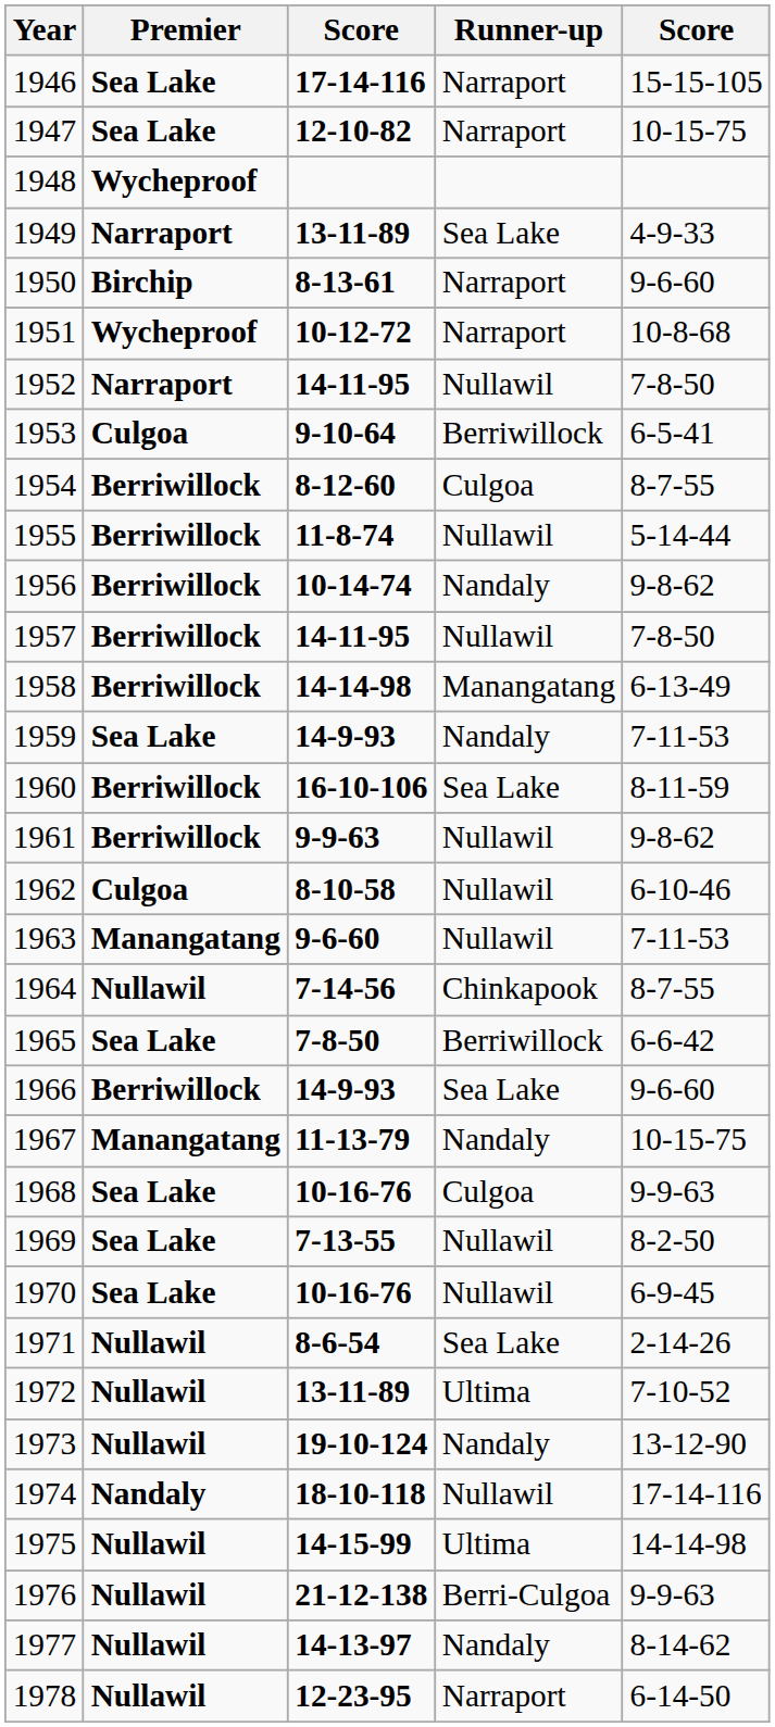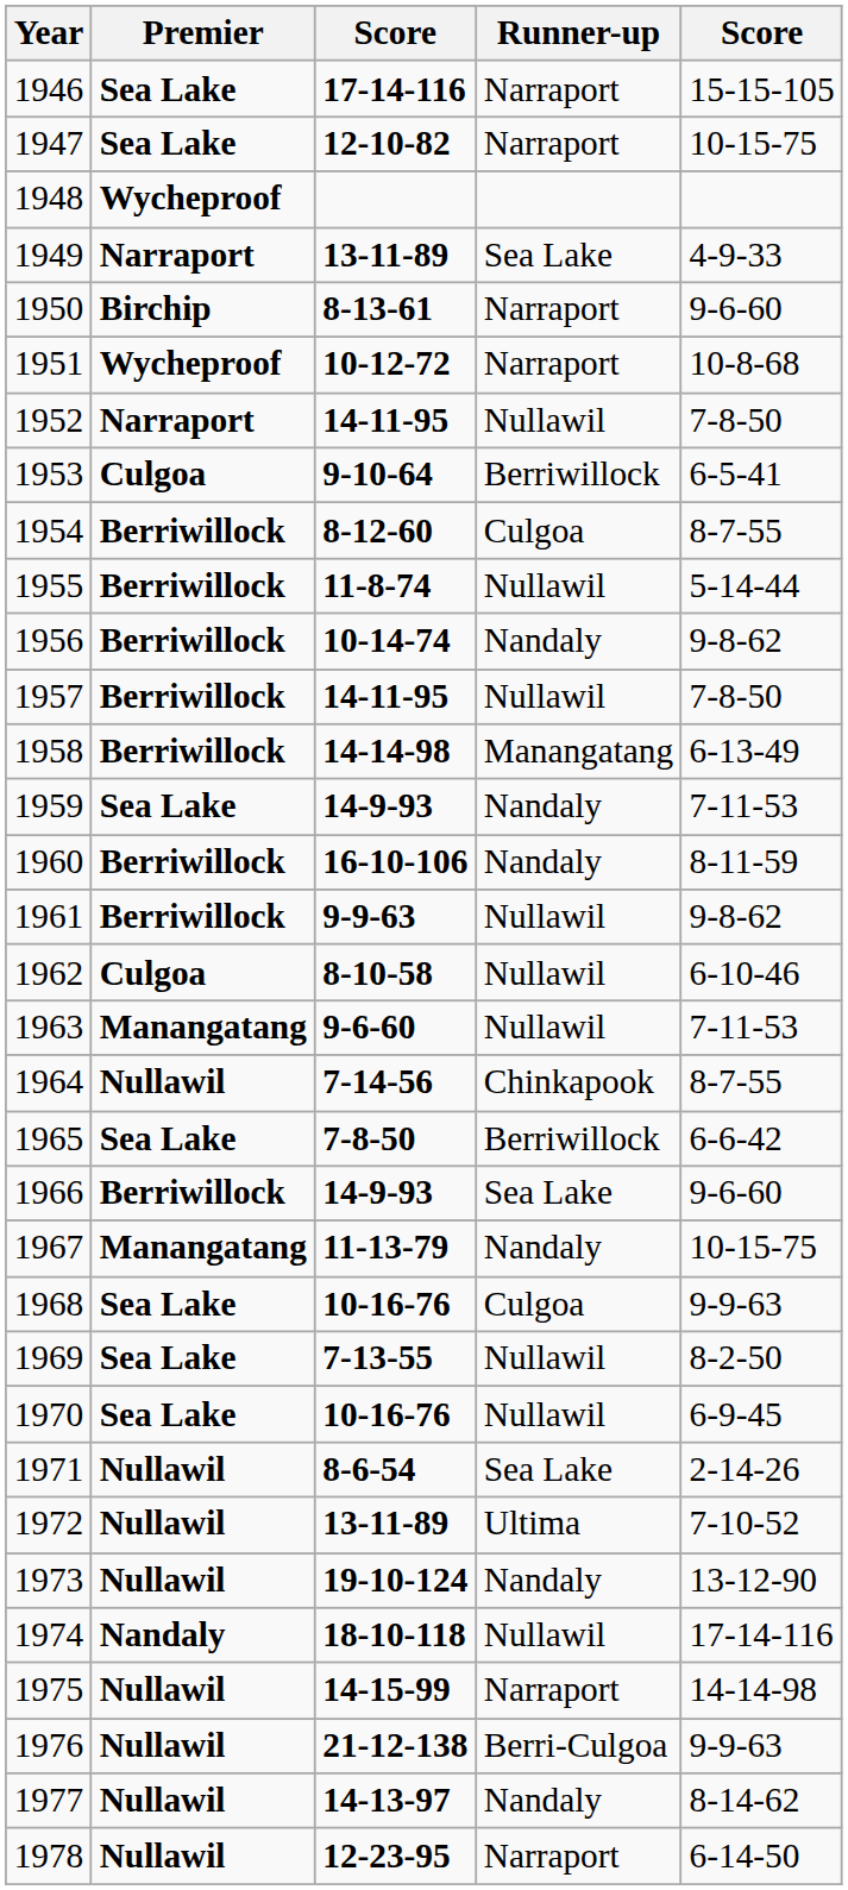1960 | Runner-up: Sea Lake -> Nandaly
1975 | Runner-up: Ultima -> Narraport
